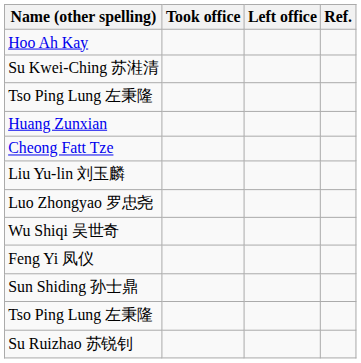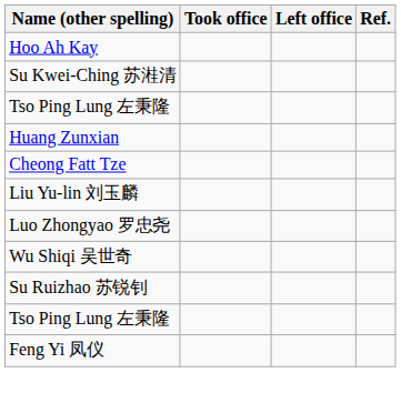rows swapped: Feng Yi 凤仪 <-> Su Ruizhao 苏锐钊
- row: Sun Shiding 孙士鼎
